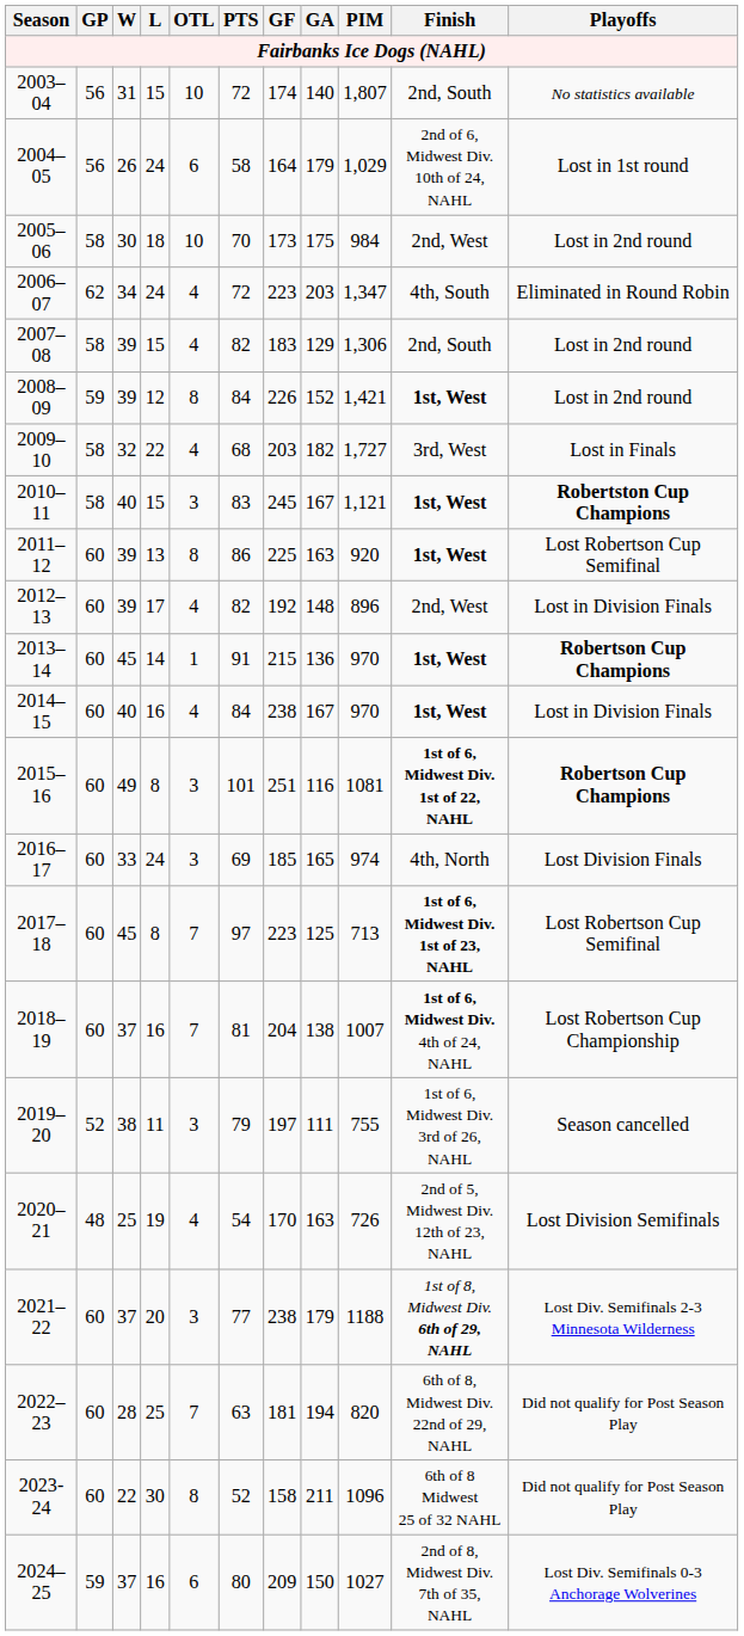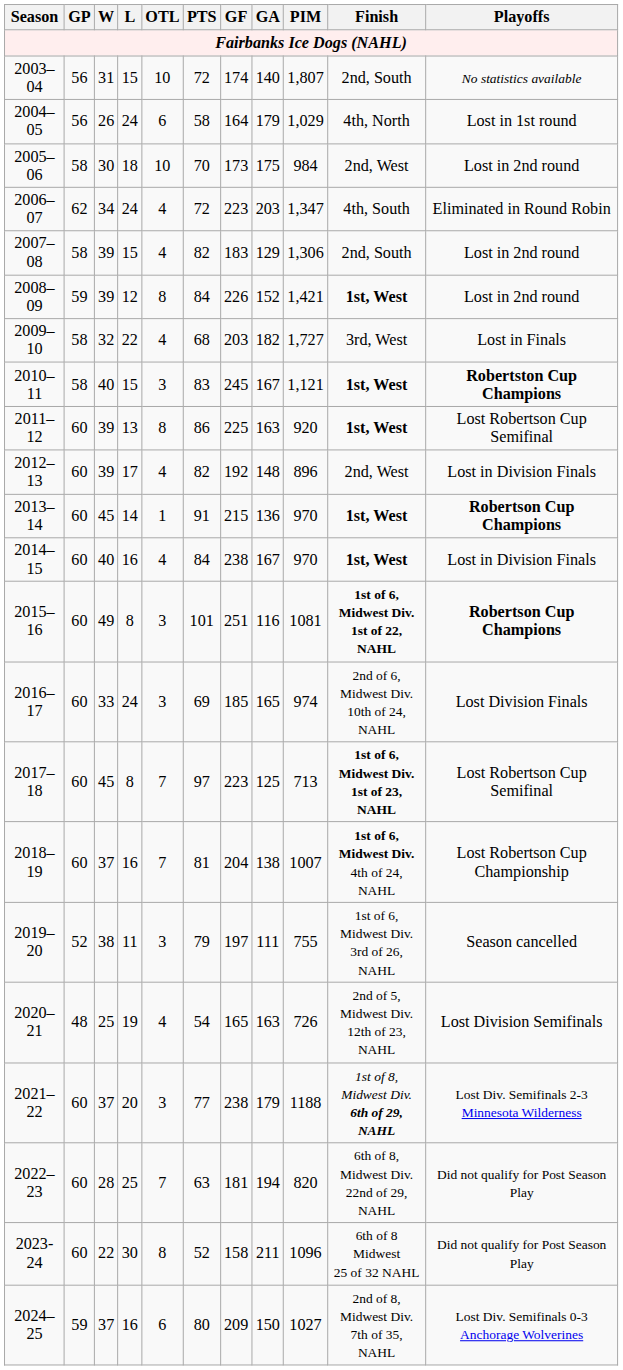2004–05 | Finish: 2nd of 6, Midwest Div. 10th of 24, NAHL -> 4th, North
2016–17 | Finish: 4th, North -> 2nd of 6, Midwest Div. 10th of 24, NAHL
2020–21 | GF: 170 -> 165
